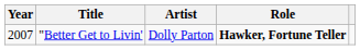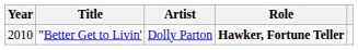"Better Get to Livin' | Year: 2007 -> 2010
